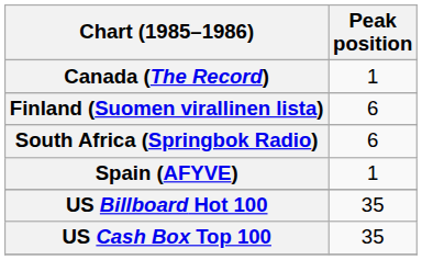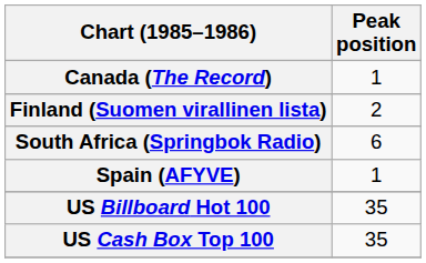Finland (Suomen virallinen lista) | Peak position: 6 -> 2
